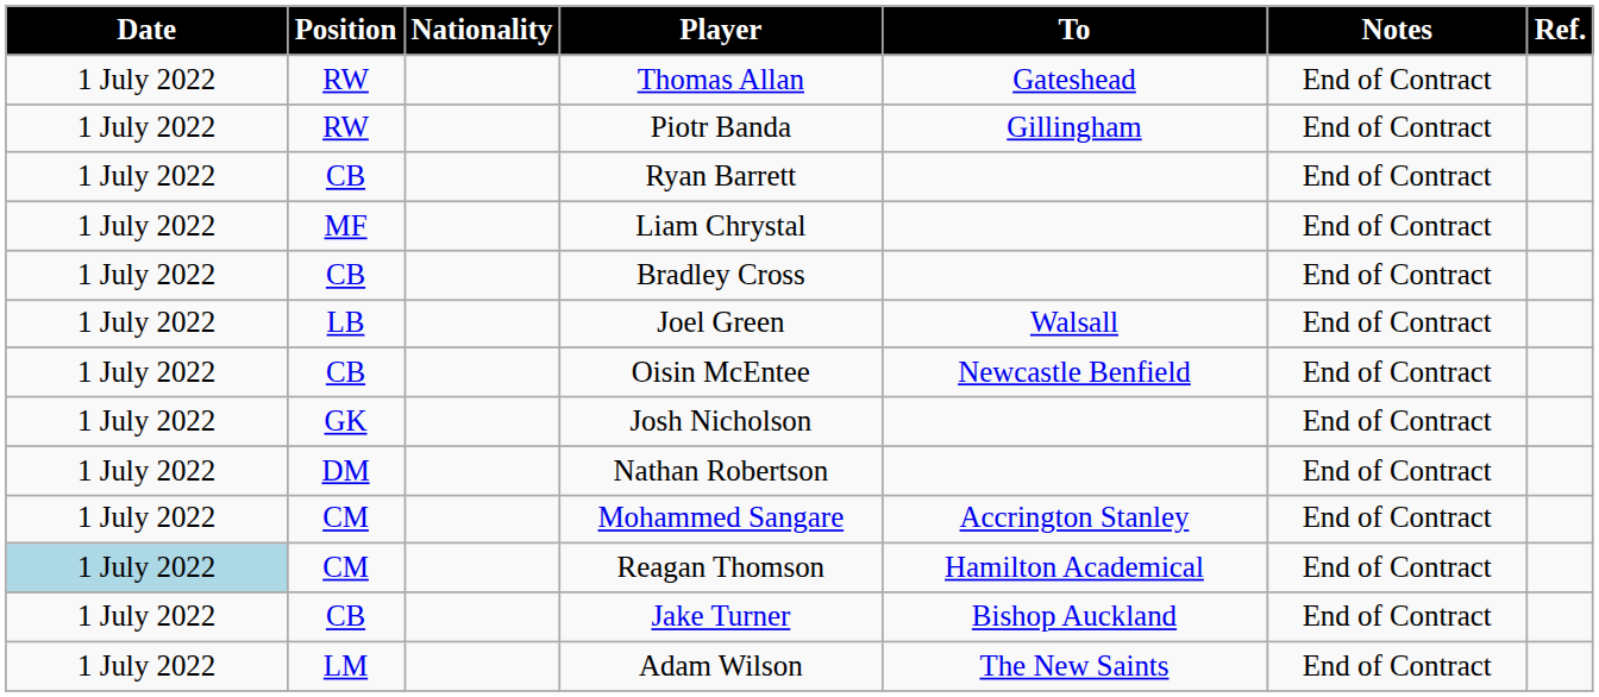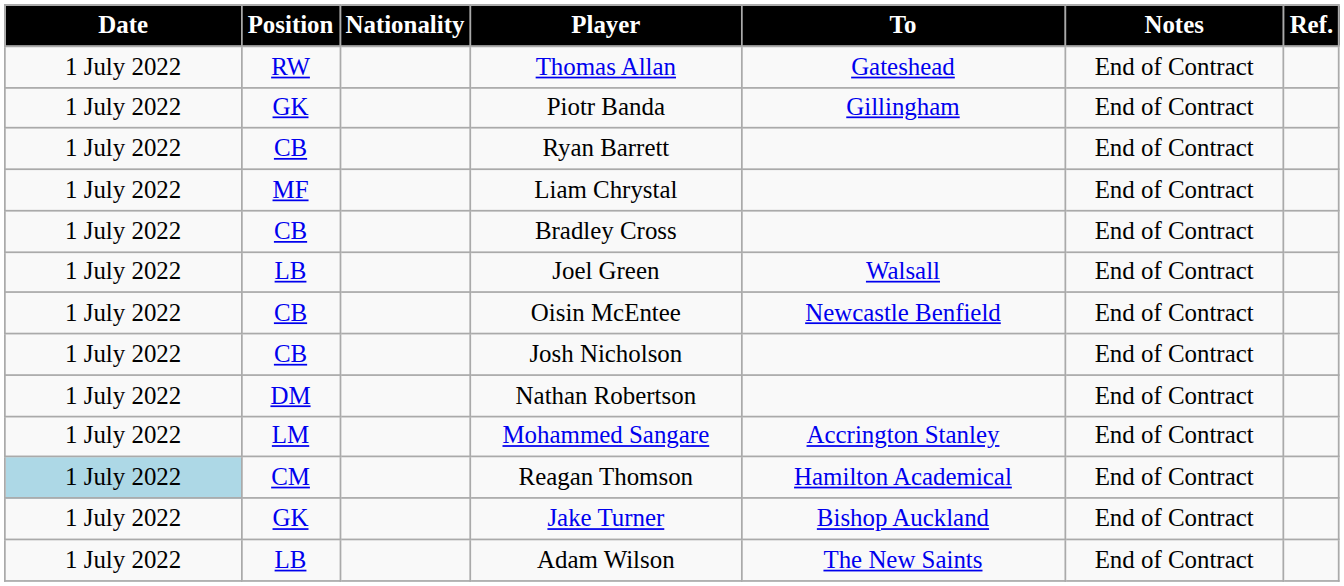Piotr Banda | Position: RW -> GK
Josh Nicholson | Position: GK -> CB
Mohammed Sangare | Position: CM -> LM
Jake Turner | Position: CB -> GK
Adam Wilson | Position: LM -> LB
